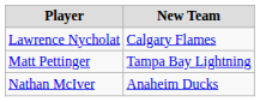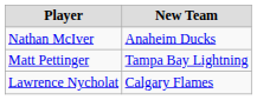rows swapped: Nathan McIver <-> Lawrence Nycholat
